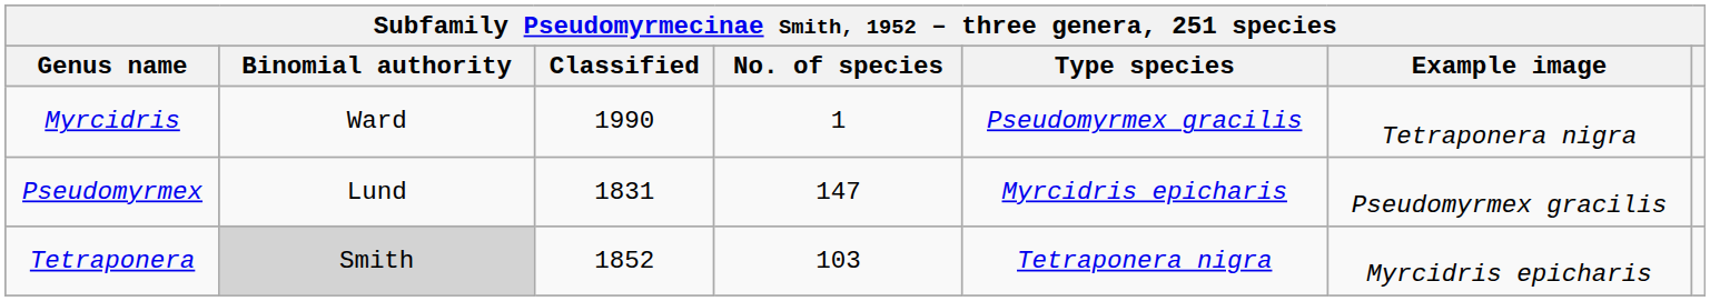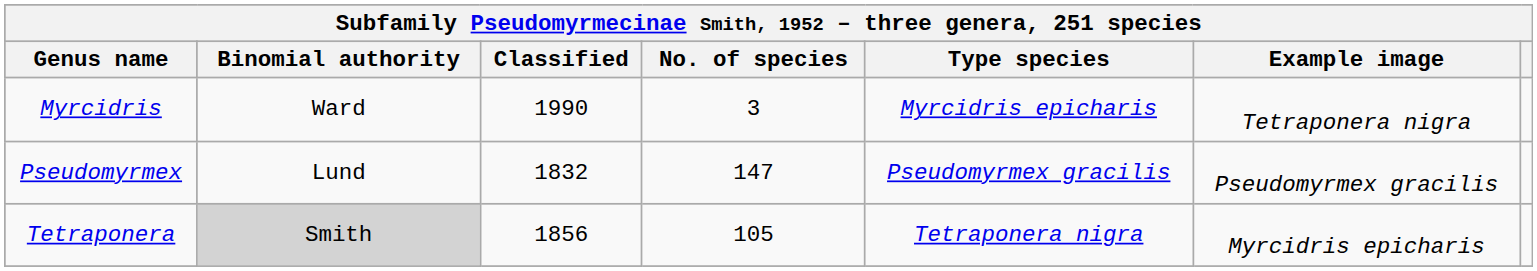Myrcidris | No. of species: 1 -> 3
Myrcidris | Type species: Pseudomyrmex gracilis -> Myrcidris epicharis
Pseudomyrmex | Classified: 1831 -> 1832
Pseudomyrmex | Type species: Myrcidris epicharis -> Pseudomyrmex gracilis
Tetraponera | Classified: 1852 -> 1856
Tetraponera | No. of species: 103 -> 105
